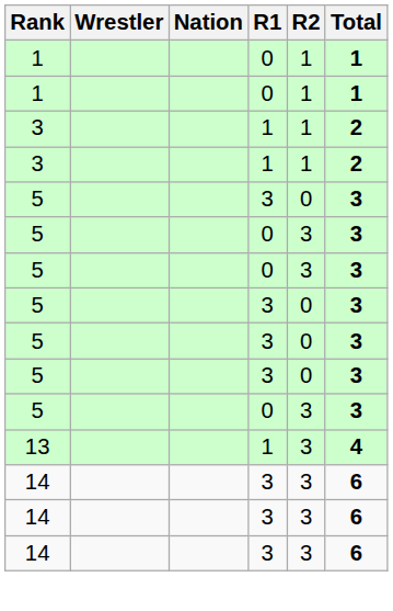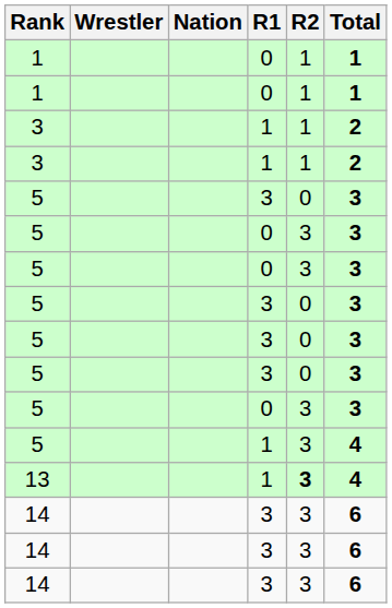+ row: 5 | 1 | 3 | 4
13 | R2: normal -> bold
